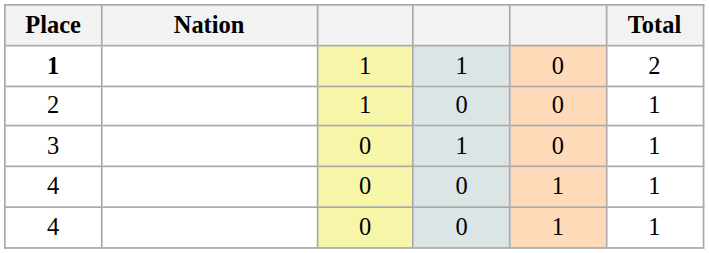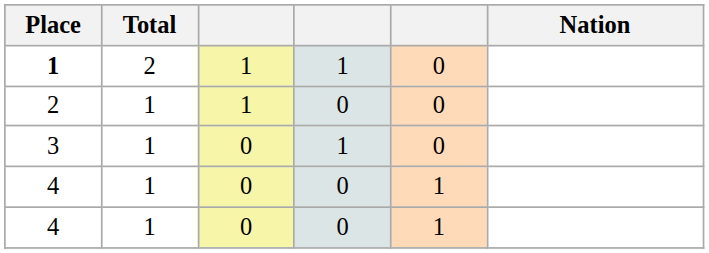columns swapped: Nation <-> Total
